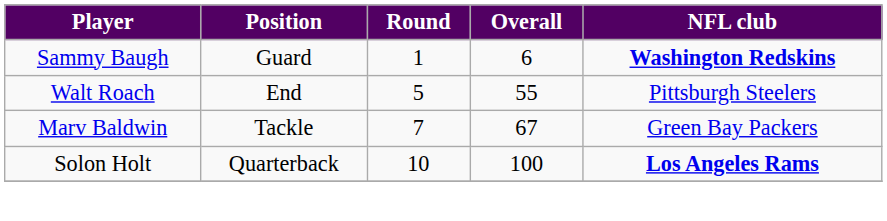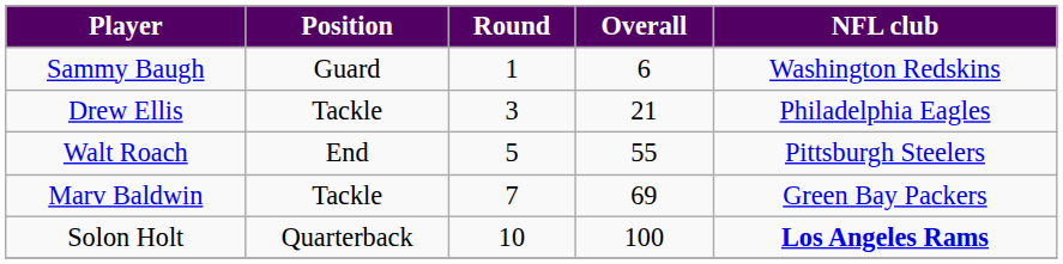Sammy Baugh | NFL club: bold -> normal
+ row: Drew Ellis | Tackle | 3 | 21 | Philadelphia Eagles
Marv Baldwin | Overall: 67 -> 69
